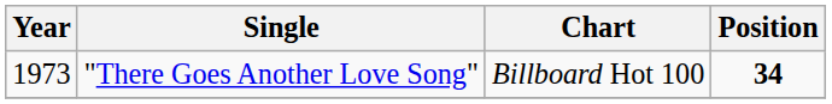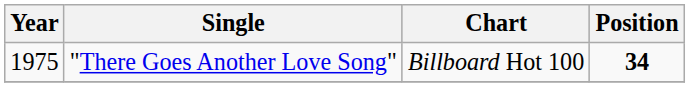"There Goes Another Love Song" | Year: 1973 -> 1975
